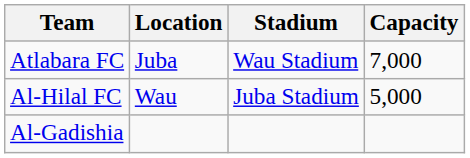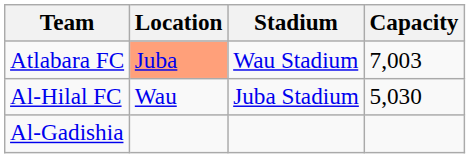Atlabara FC | Location: no background -> lightsalmon background
Atlabara FC | Capacity: 7,000 -> 7,003
Al-Hilal FC | Capacity: 5,000 -> 5,030
